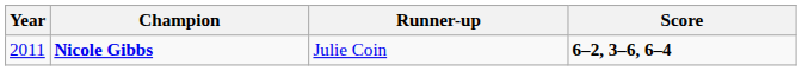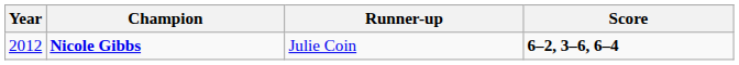Nicole Gibbs | Year: 2011 -> 2012
